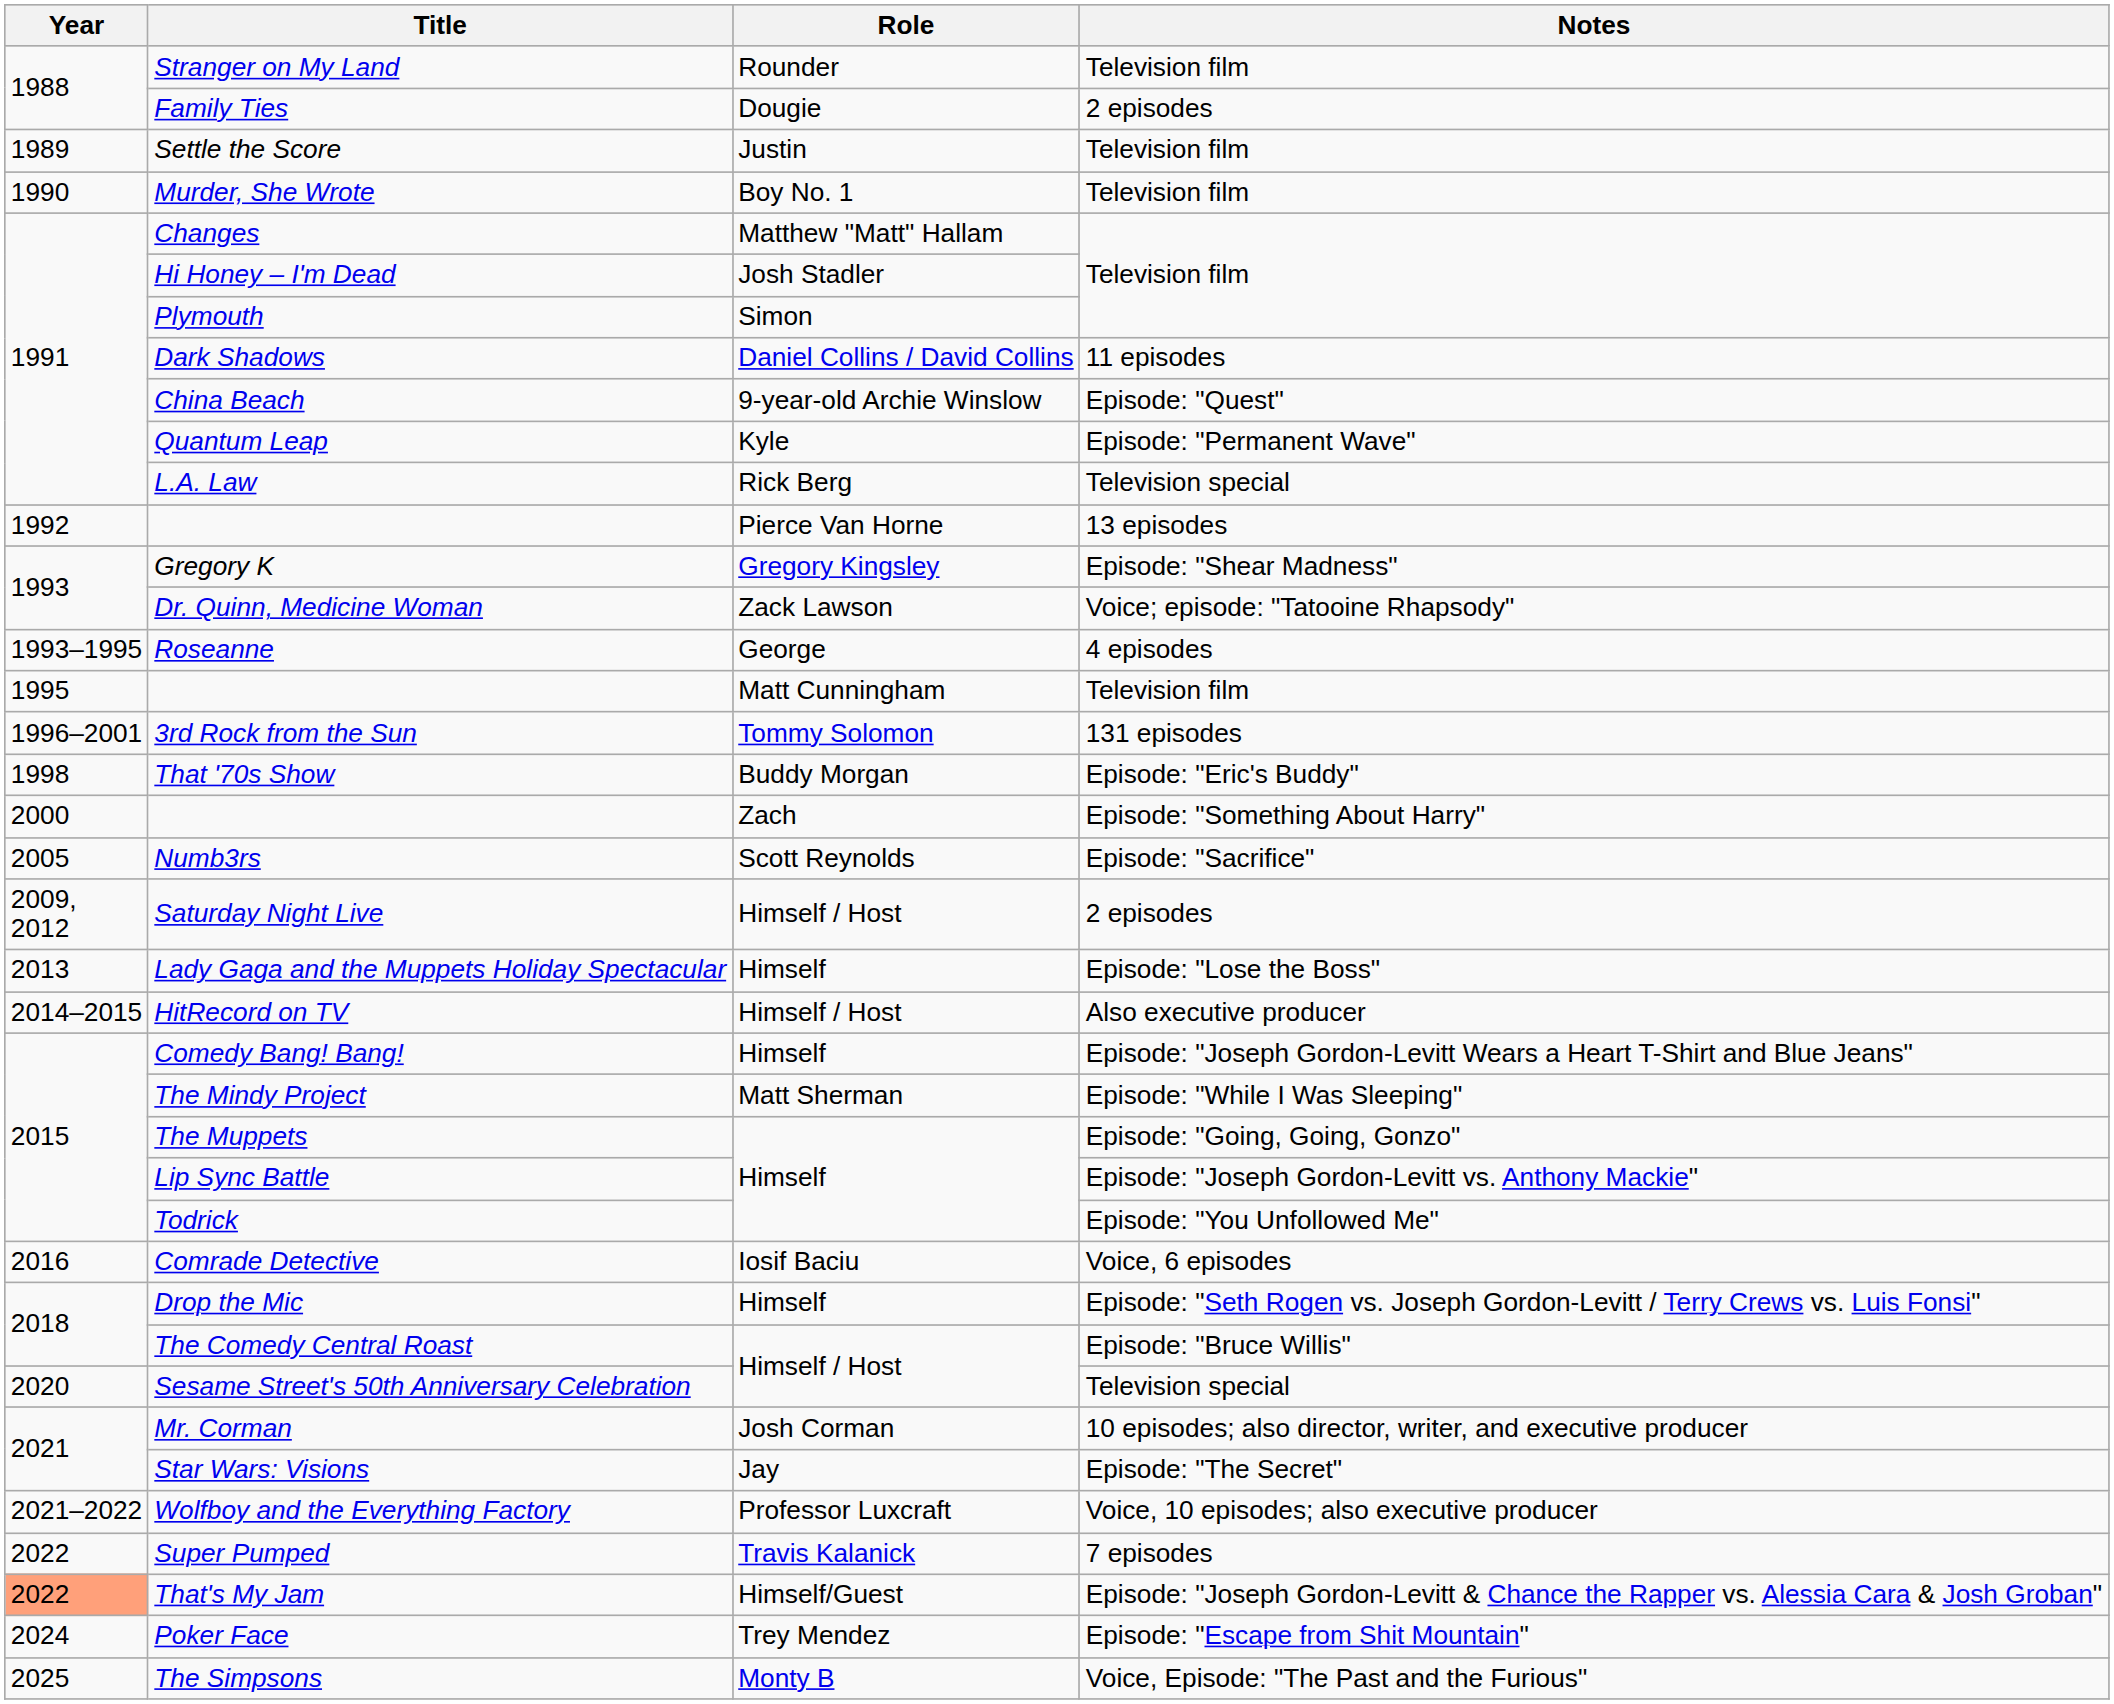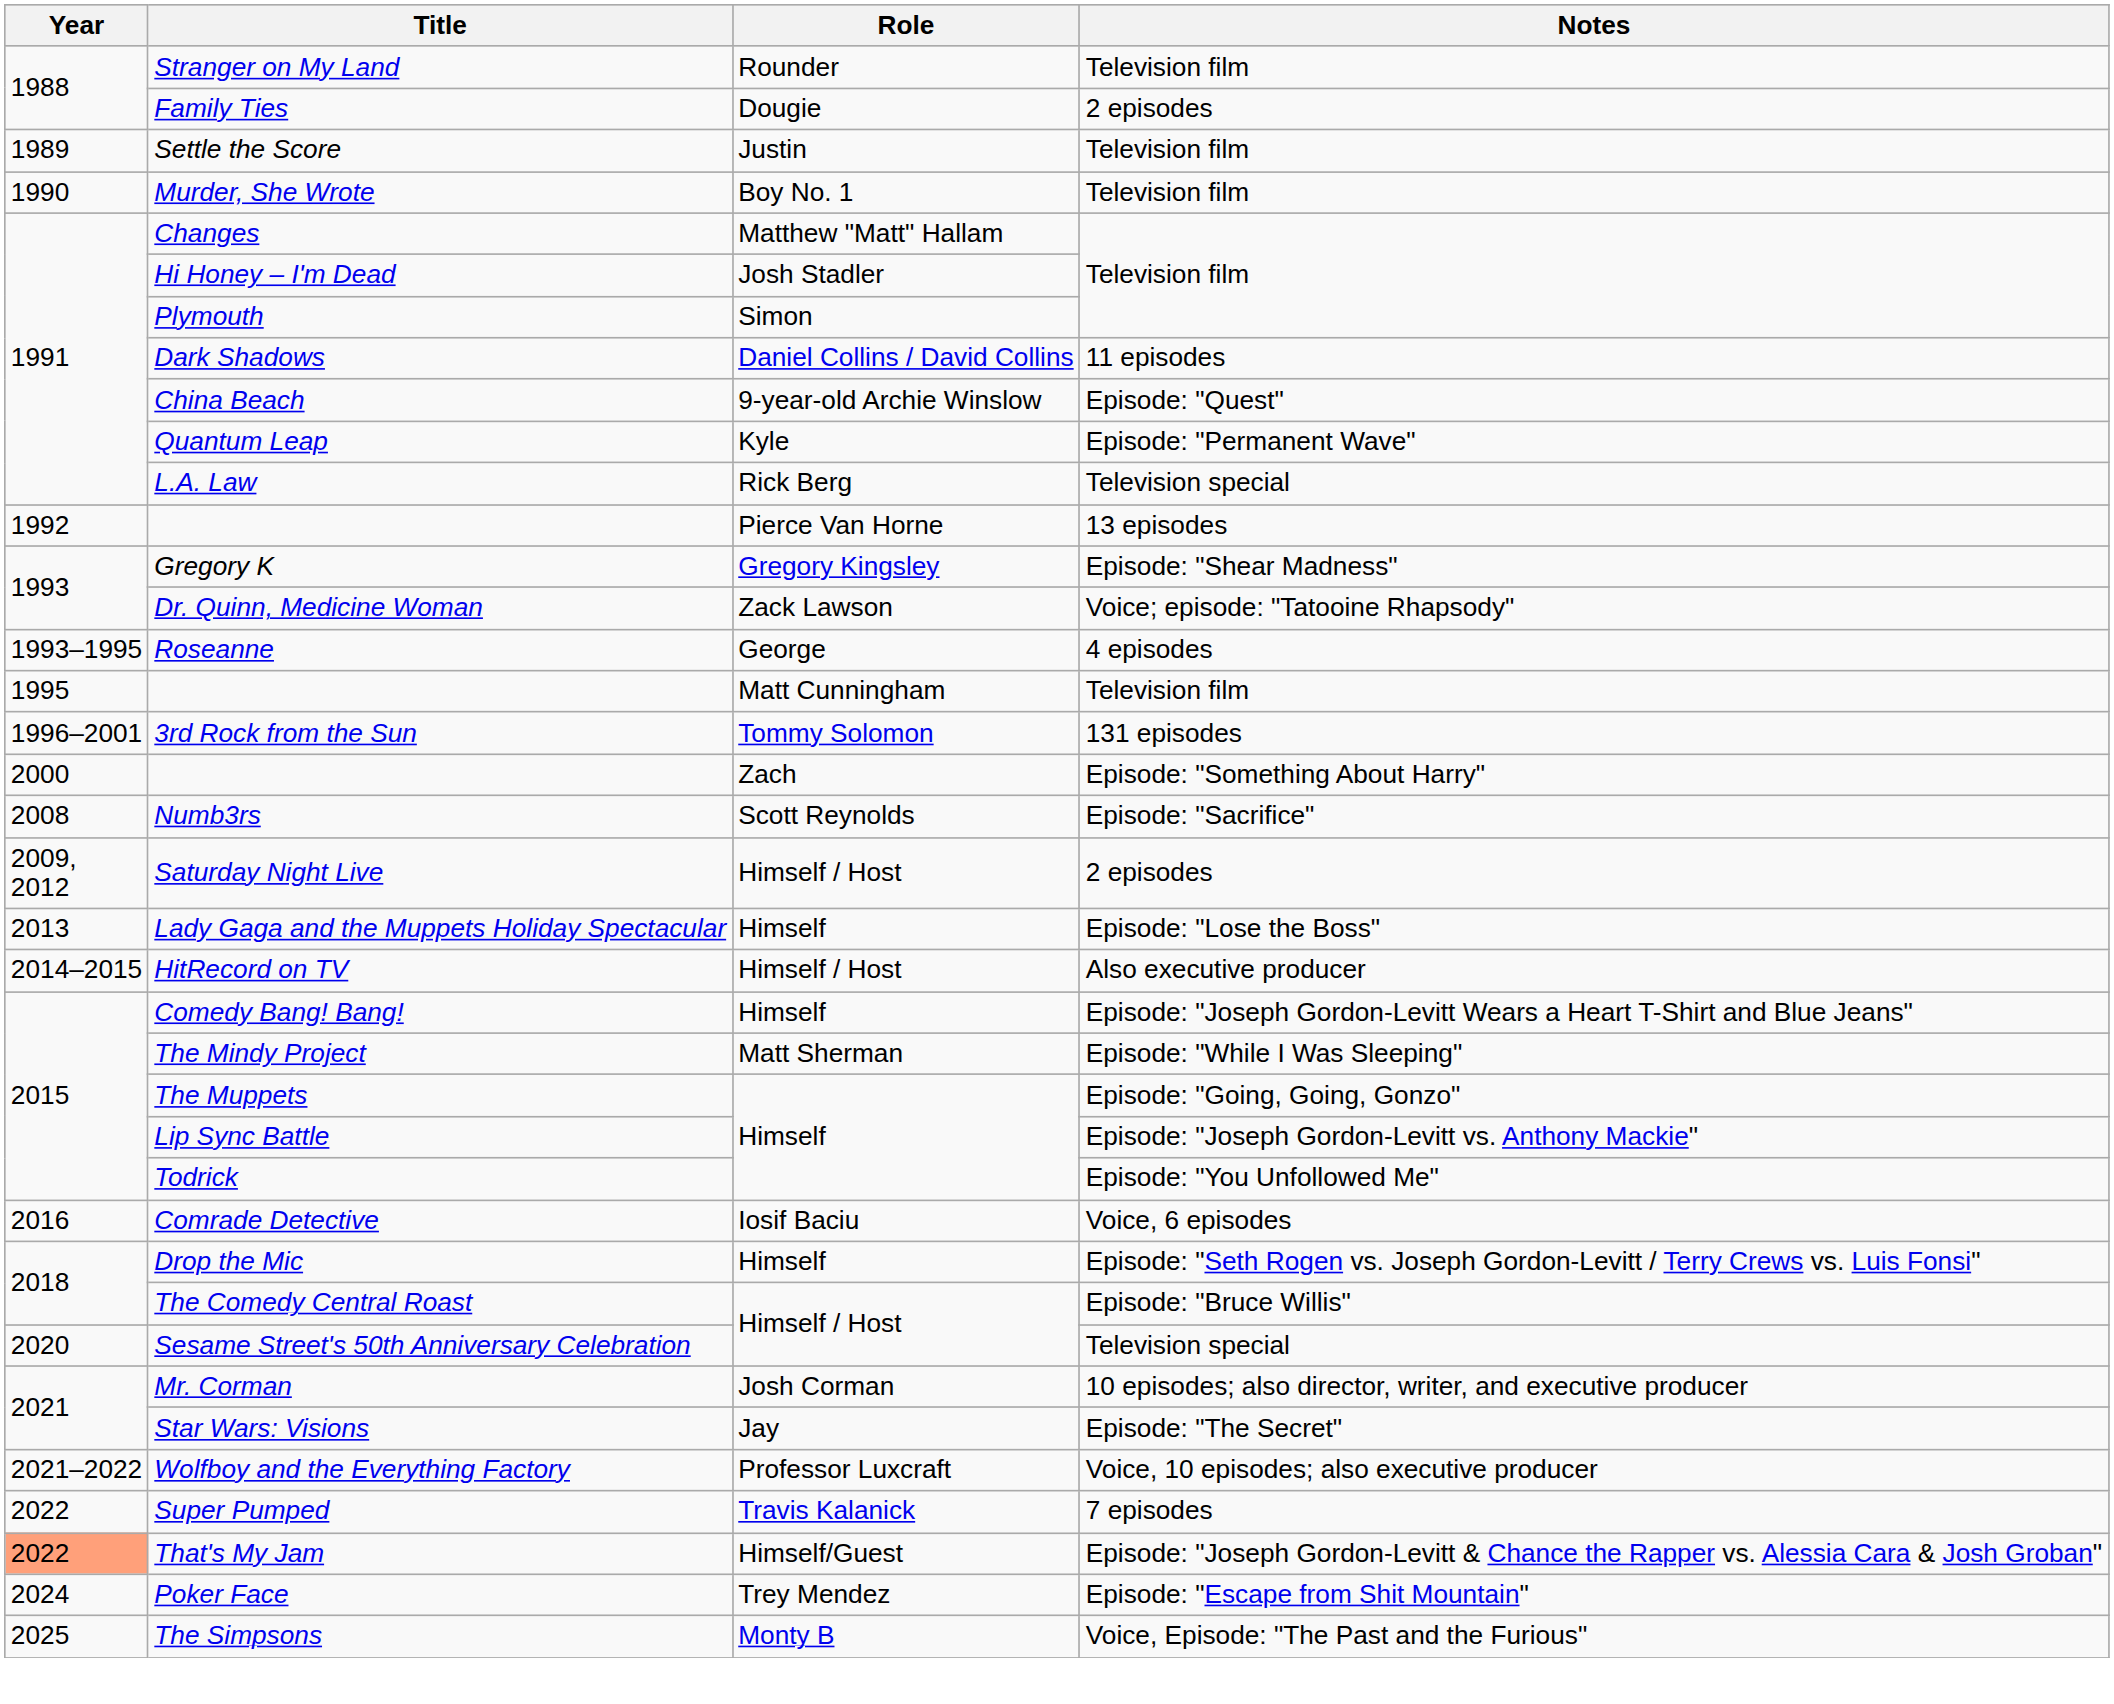- row: 1998 | That '70s Show | Buddy Morgan | Episode: "Eric's Buddy"
Numb3rs | Year: 2005 -> 2008
